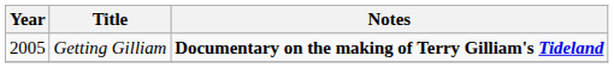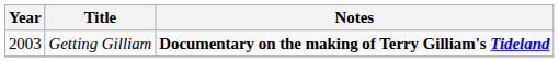Getting Gilliam | Year: 2005 -> 2003
